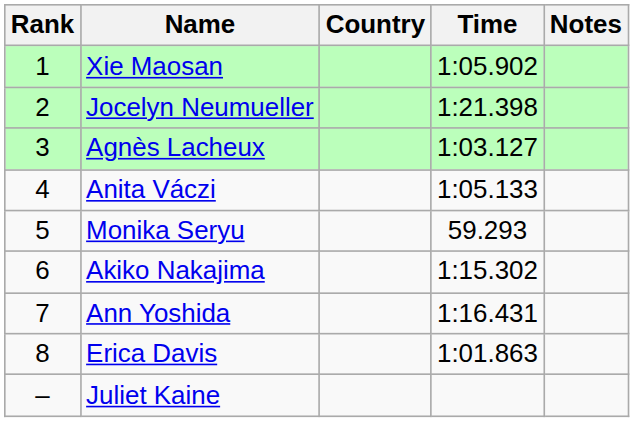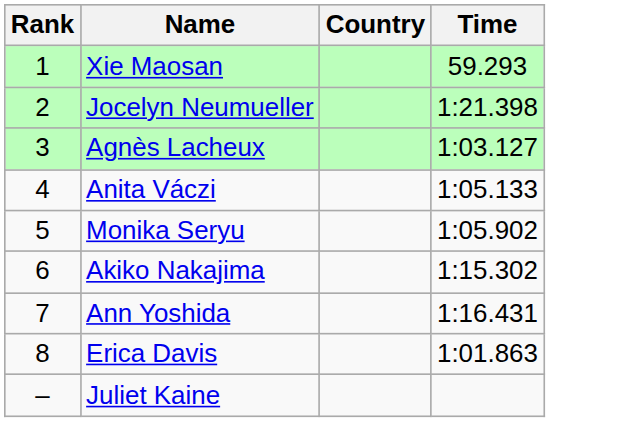- column: Notes
Xie Maosan | Time: 1:05.902 -> 59.293
Monika Seryu | Time: 59.293 -> 1:05.902
